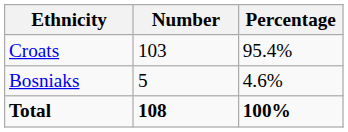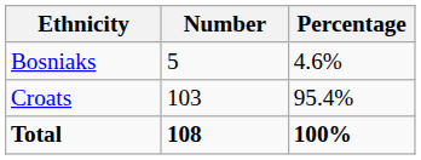rows swapped: Croats <-> Bosniaks
